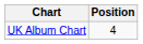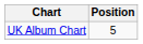UK Album Chart | Position: 4 -> 5
